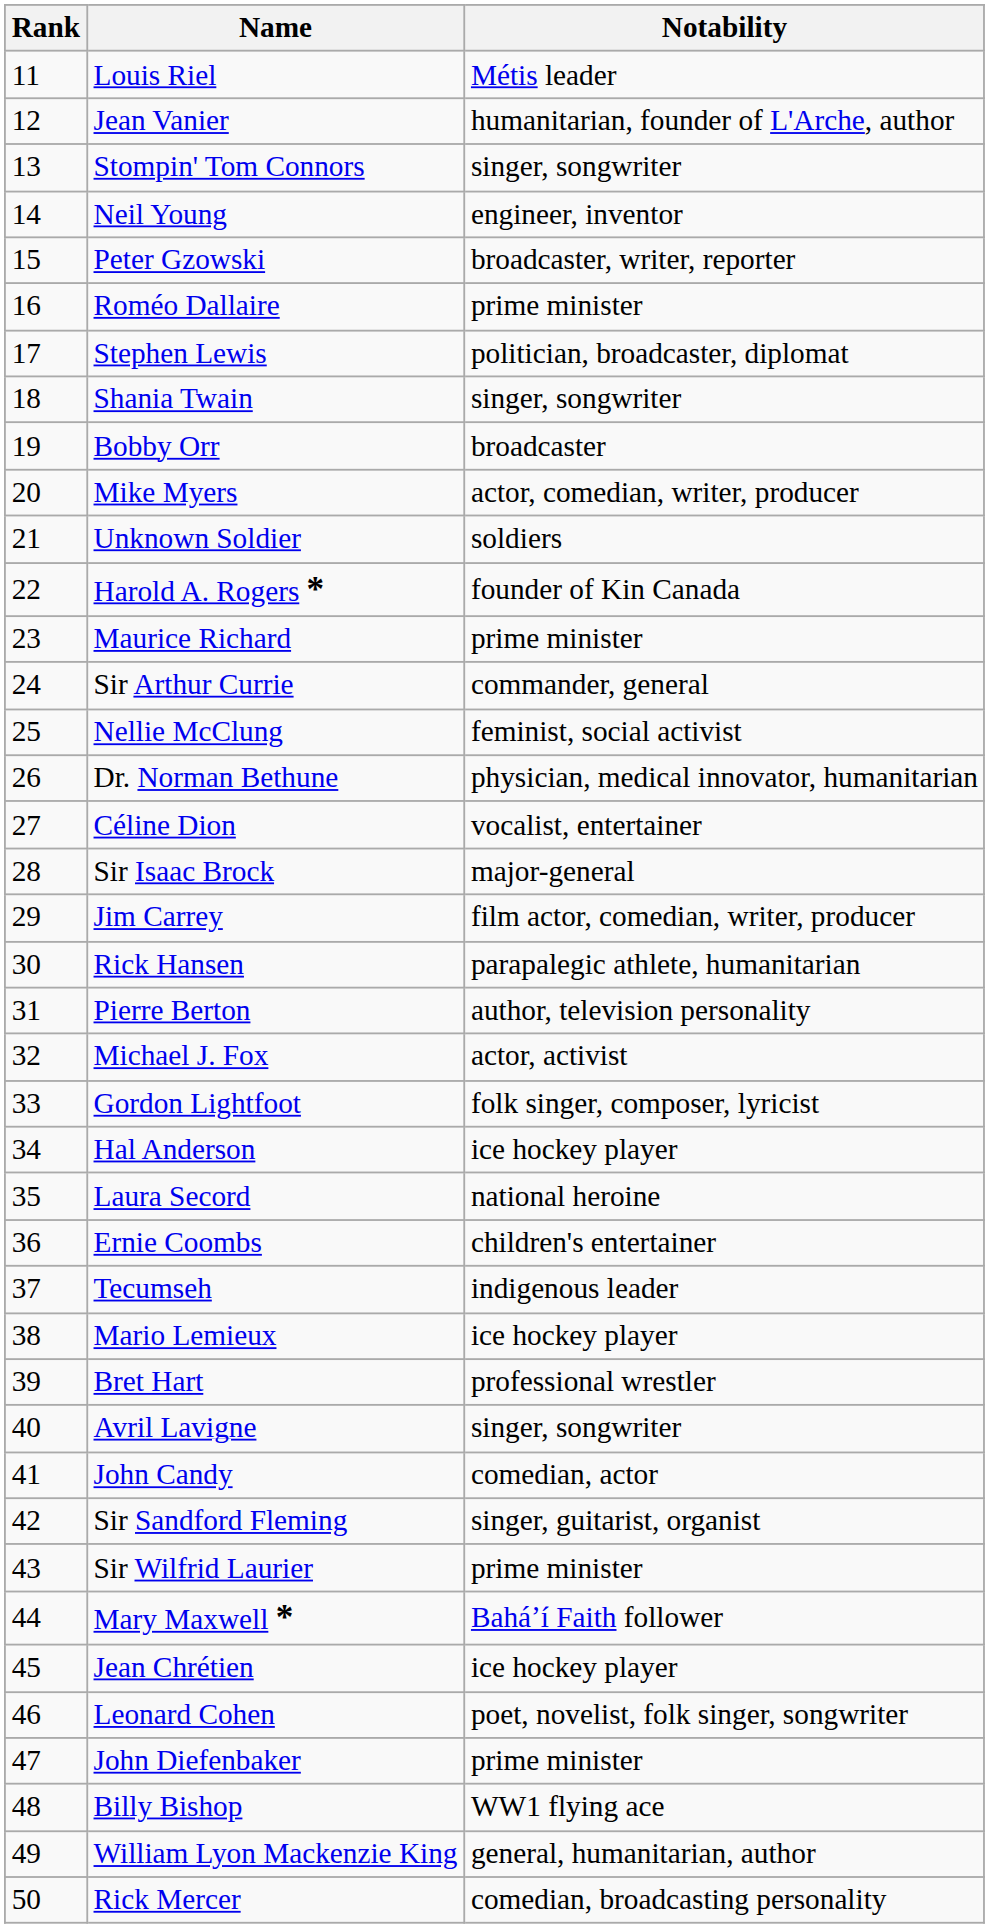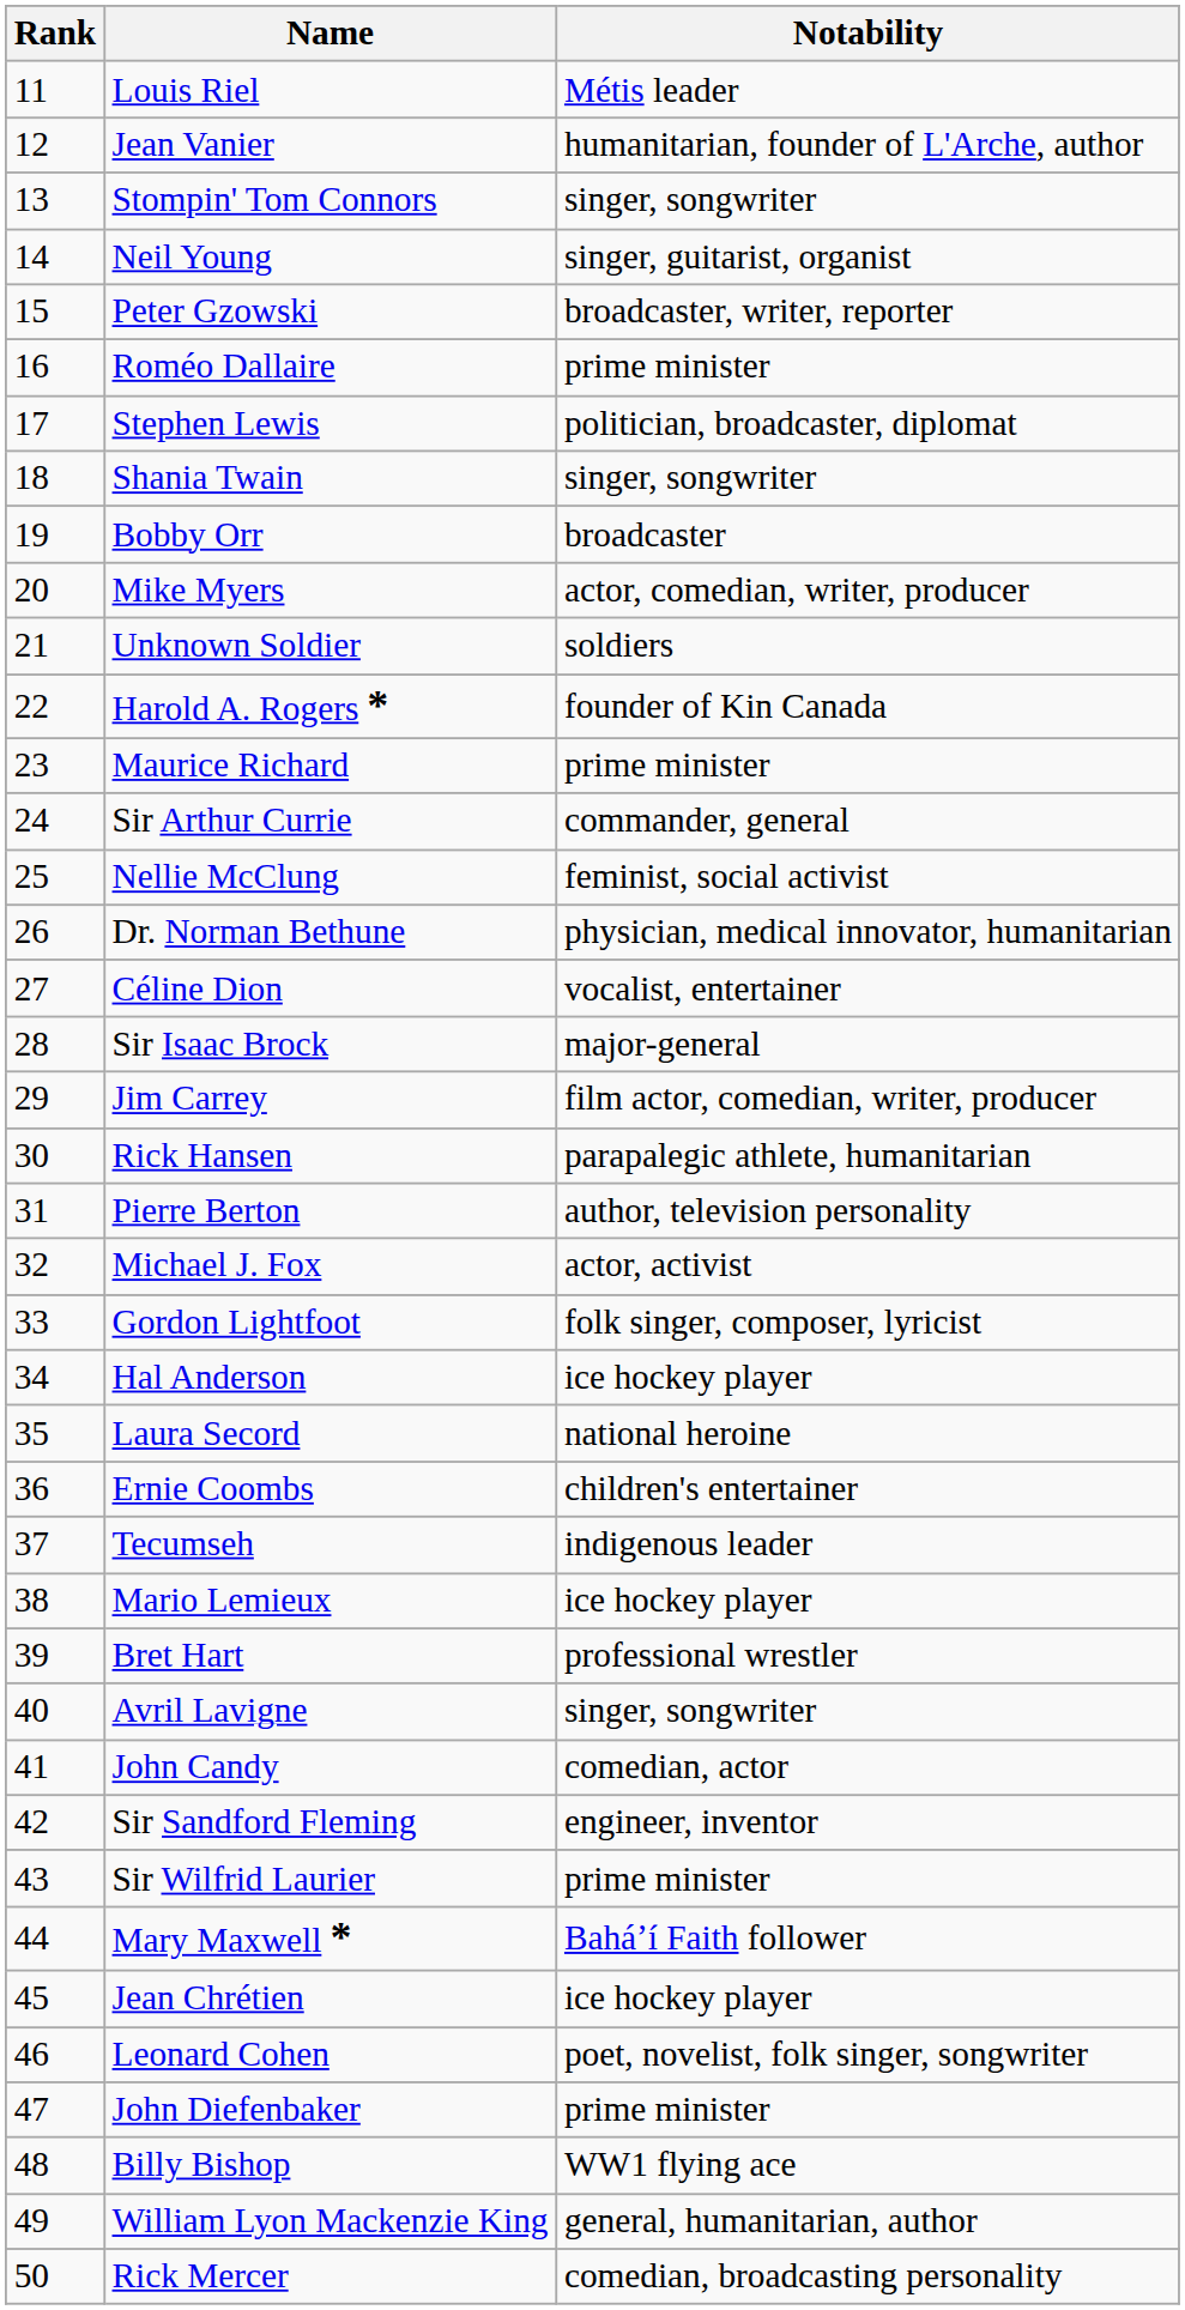Neil Young | Notability: engineer, inventor -> singer, guitarist, organist
Sir Sandford Fleming | Notability: singer, guitarist, organist -> engineer, inventor
